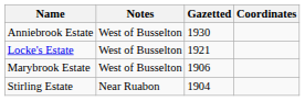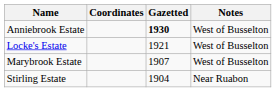columns swapped: Coordinates <-> Notes
Anniebrook Estate | Gazetted: normal -> bold
Marybrook Estate | Gazetted: 1906 -> 1907
